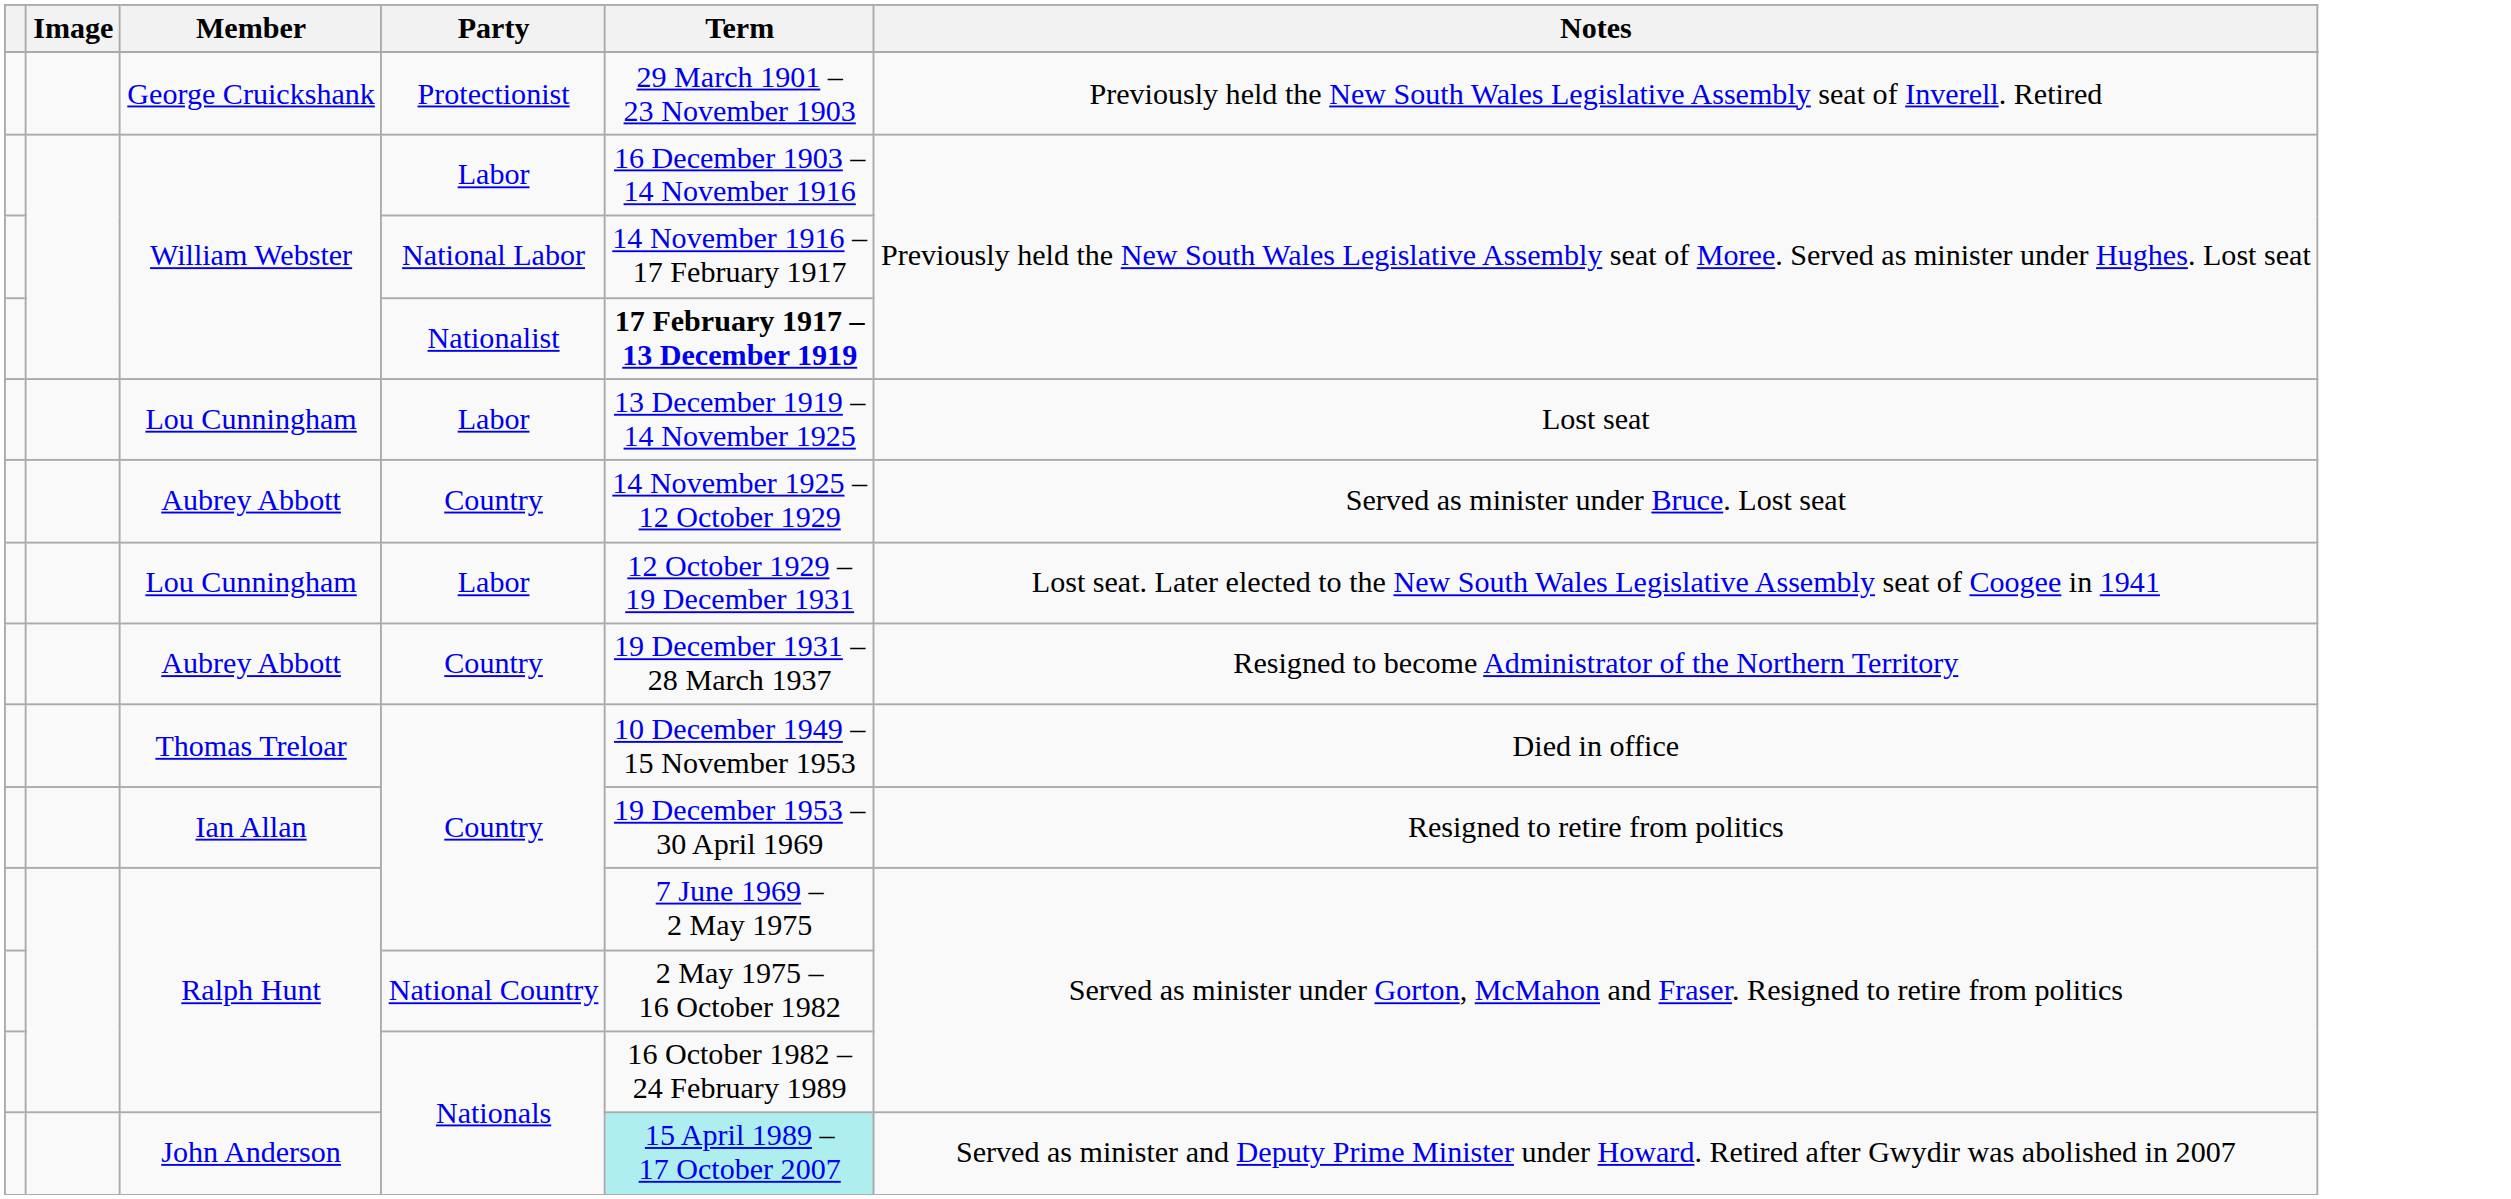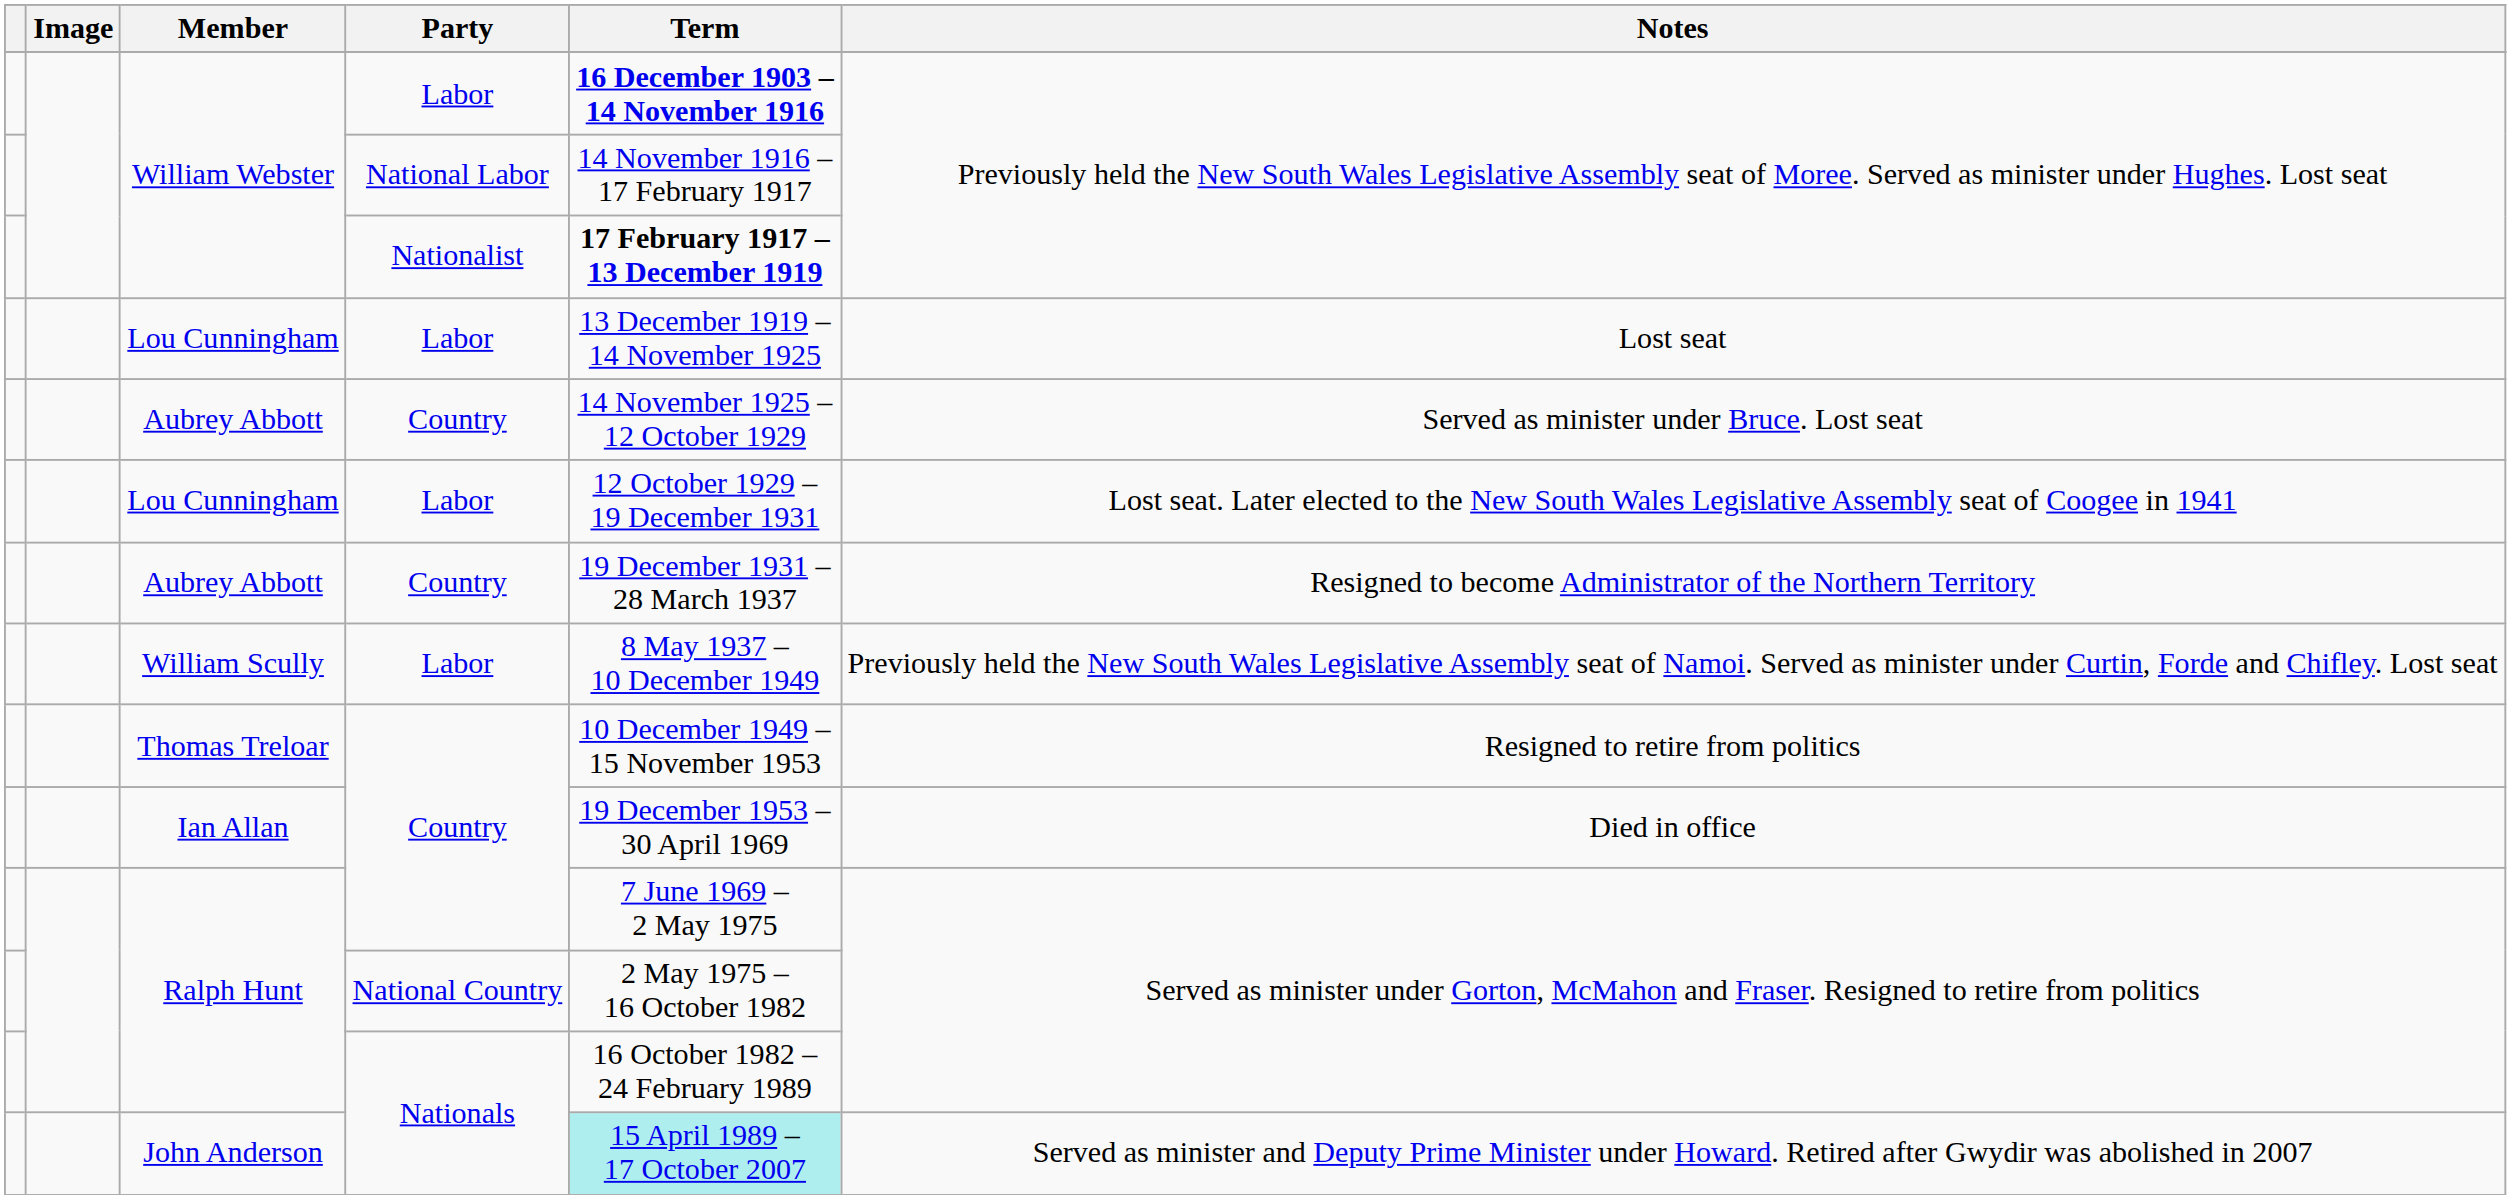- row: George Cruickshank | Protectionist | 29 March 1901 – 23 November 1903 | Previously held the New South Wales Legislative Assembly seat of Inverell. Retired
William Webster / Labor | Term: normal -> bold
+ row: William Scully | Labor | 8 May 1937 – 10 December 1949 | Previously held the New South Wales Legislative Assembly seat of Namoi. Served as minister under Curtin, Forde and Chifley. Lost seat
Thomas Treloar | Notes: Died in office -> Resigned to retire from politics
Ian Allan | Notes: Resigned to retire from politics -> Died in office
